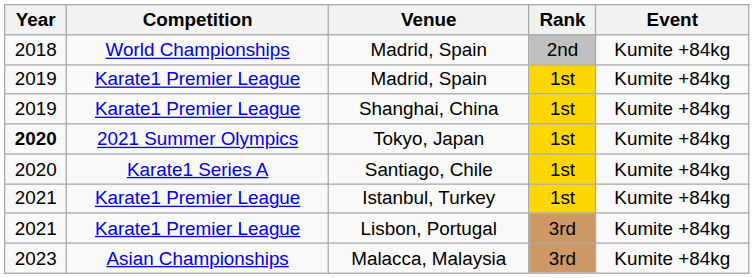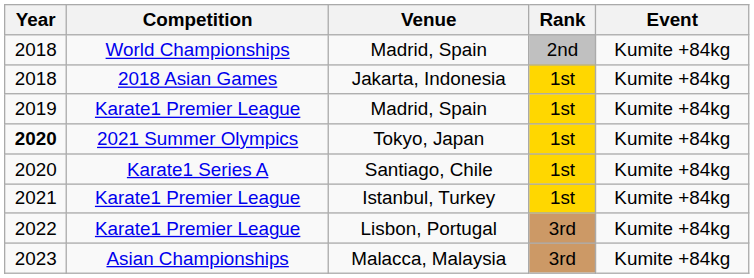+ row: 2018 | 2018 Asian Games | Jakarta, Indonesia | 1st | Kumite +84kg
- row: 2019 | Karate1 Premier League | Shanghai, China | 1st | Kumite +84kg
Lisbon, Portugal | Year: 2021 -> 2022
